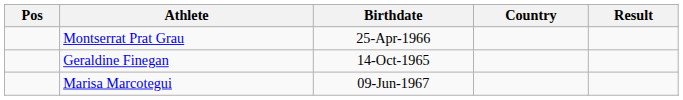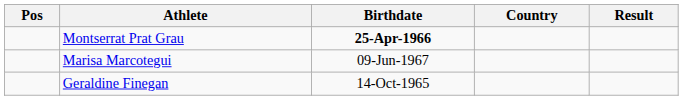Montserrat Prat Grau | Birthdate: normal -> bold
rows swapped: Marisa Marcotegui <-> Geraldine Finegan
